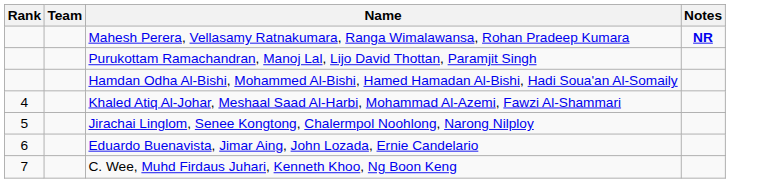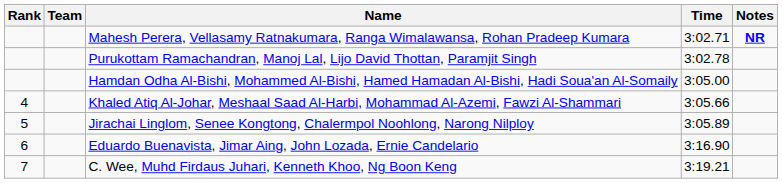+ column: Time | 3:02.71 | 3:02.78 | 3:05.00 | 3:05.66 | 3:05.89 | 3:16.90 | 3:19.21
